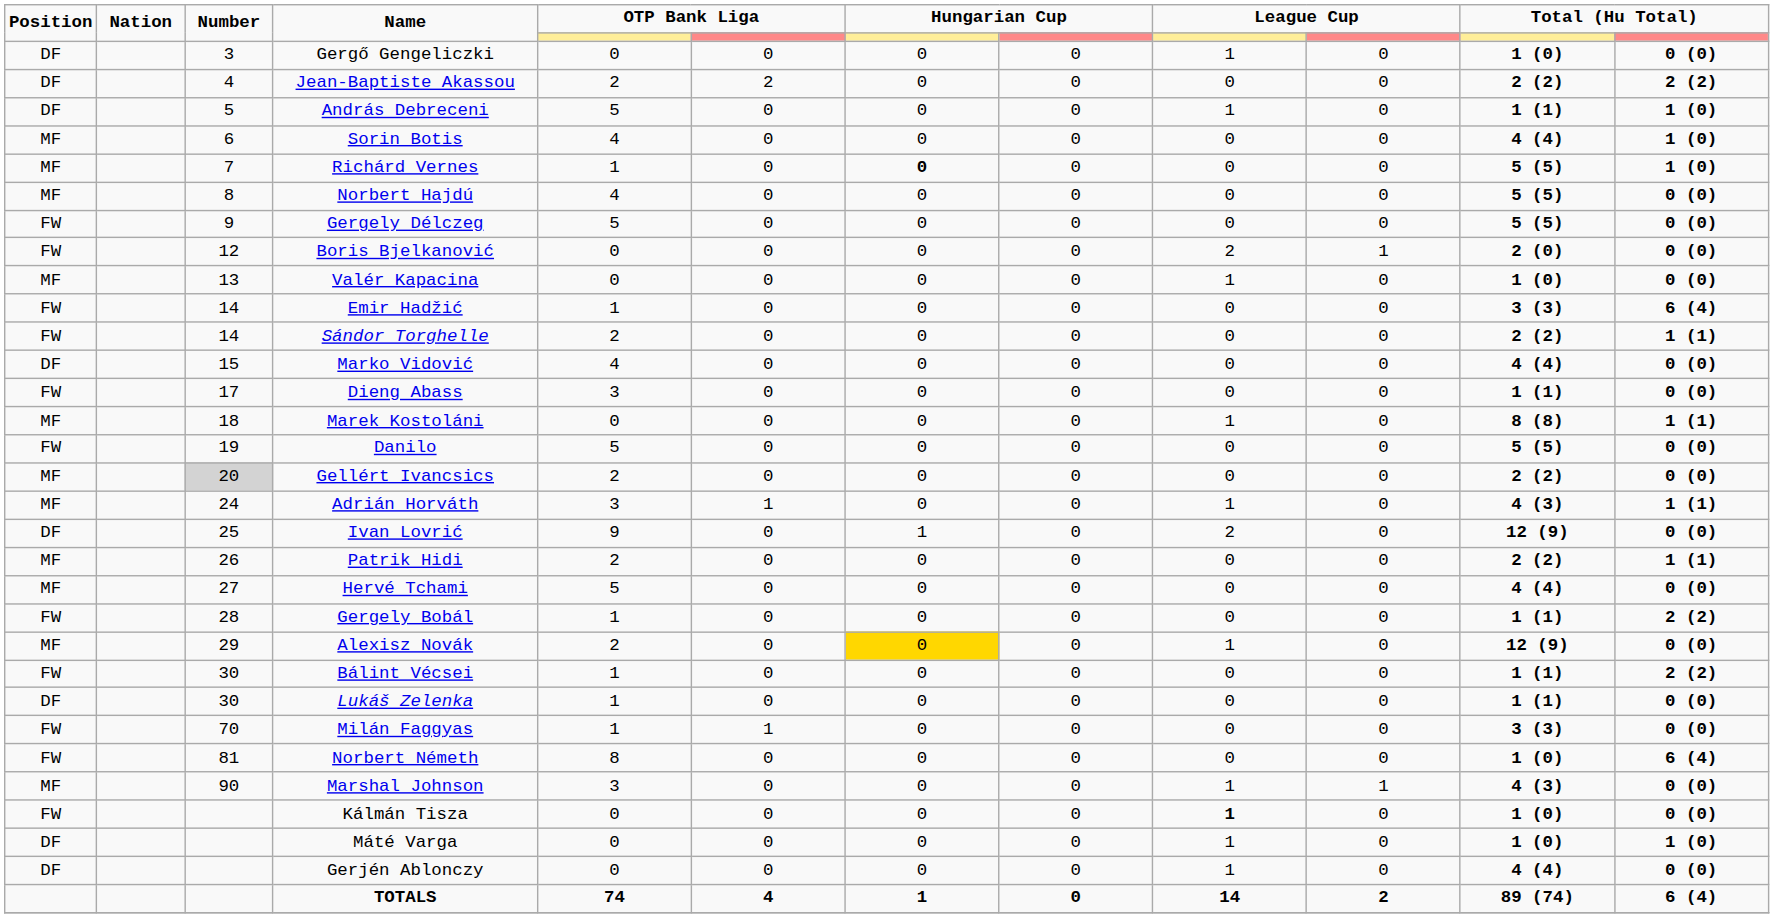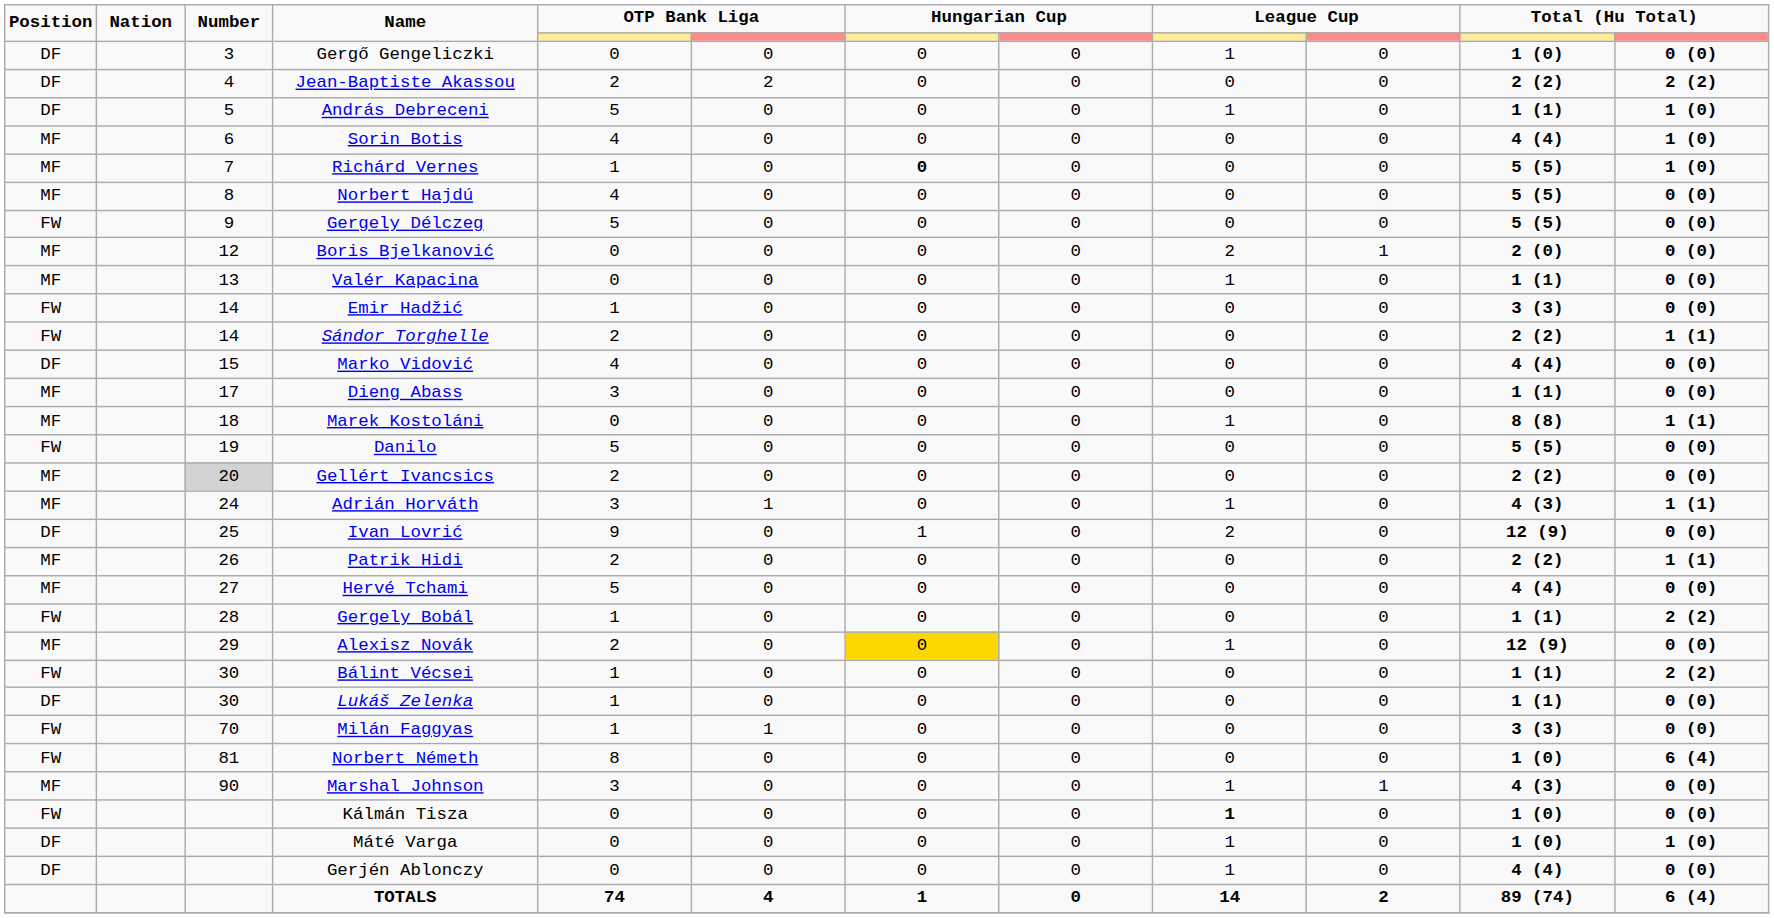Boris Bjelkanović | Position: FW -> MF
Valér Kapacina | column 11: 1 (0) -> 1 (1)
Emir Hadžić | column 12: 6 (4) -> 0 (0)
Dieng Abass | Position: FW -> MF
